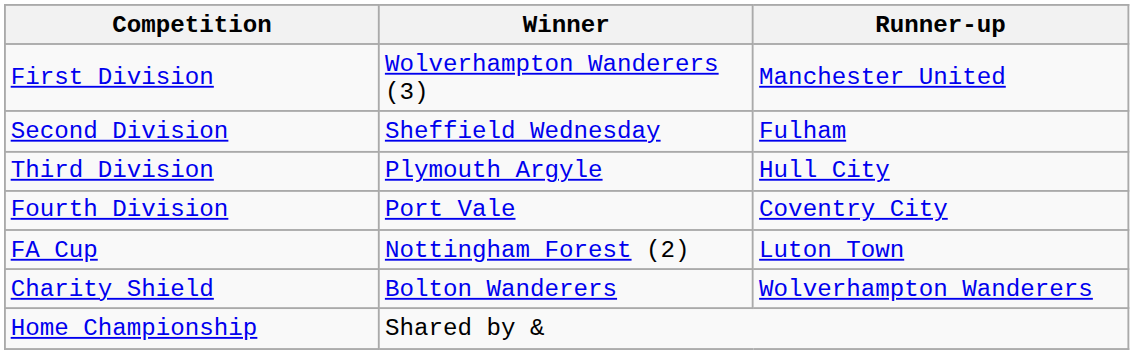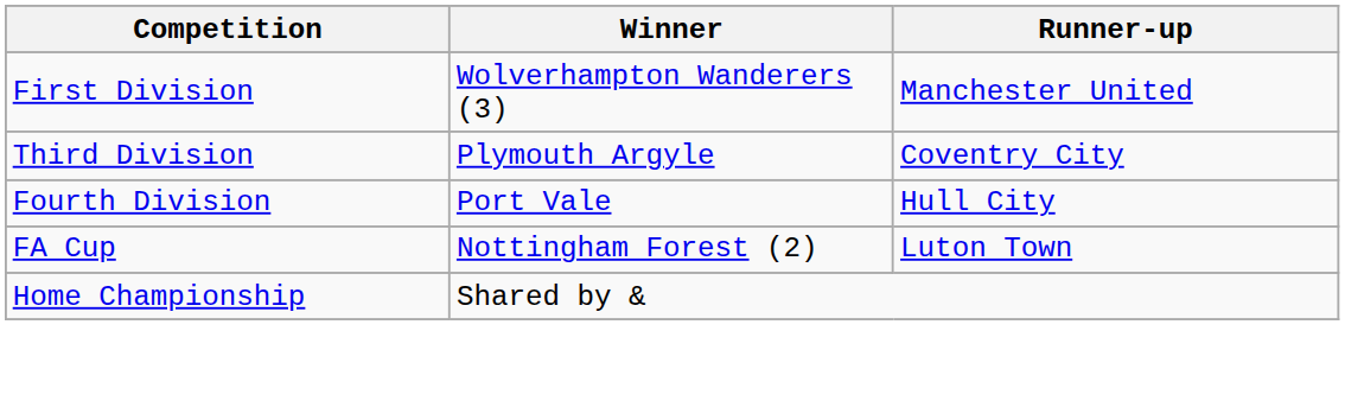- row: Second Division | Sheffield Wednesday | Fulham
Third Division | Runner-up: Hull City -> Coventry City
Fourth Division | Runner-up: Coventry City -> Hull City
- row: Charity Shield | Bolton Wanderers | Wolverhampton Wanderers
